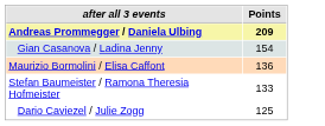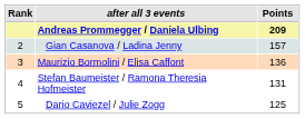+ column: Rank | 2 | 3 | 4 | 5
Gian Casanova / Ladina Jenny | Points: 154 -> 157
Stefan Baumeister / Ramona Theresia Hofmeister | Points: 133 -> 131
